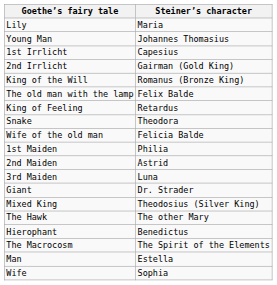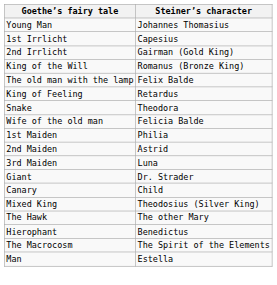- row: Lily | Maria
+ row: Canary | Child
- row: Wife | Sophia
